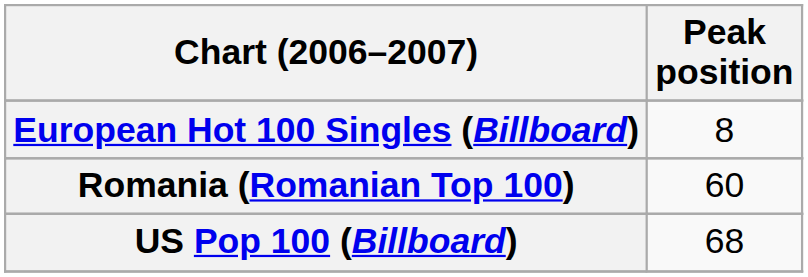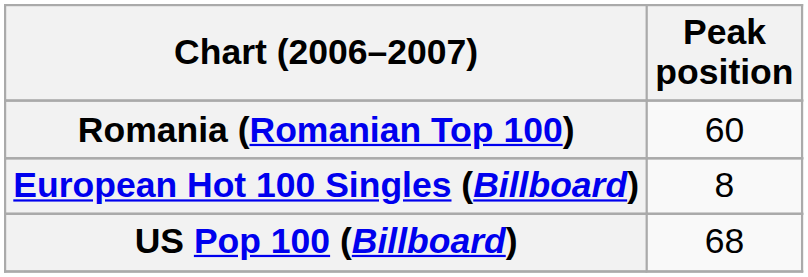rows swapped: European Hot 100 Singles (Billboard) <-> Romania (Romanian Top 100)
